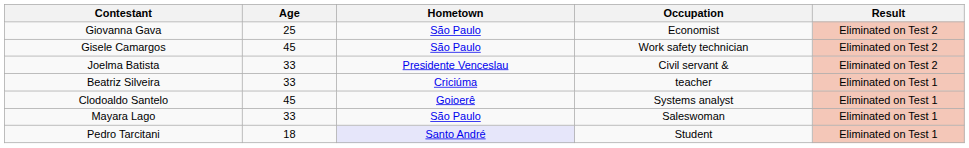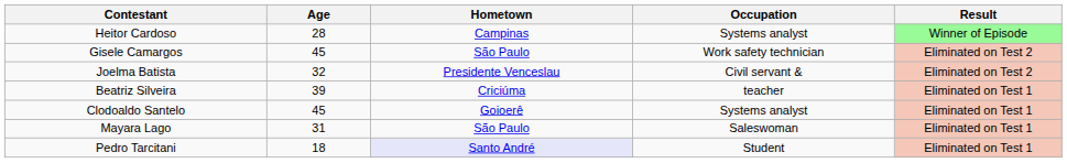+ row: Heitor Cardoso | 28 | Campinas | Systems analyst | Winner of Episode
- row: Giovanna Gava | 25 | São Paulo | Economist | Eliminated on Test 2
Joelma Batista | Age: 33 -> 32
Beatriz Silveira | Age: 33 -> 39
Mayara Lago | Age: 33 -> 31
